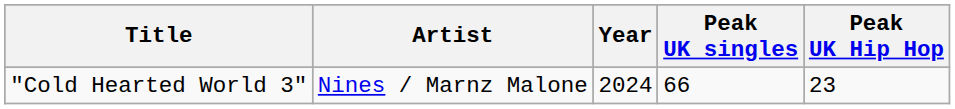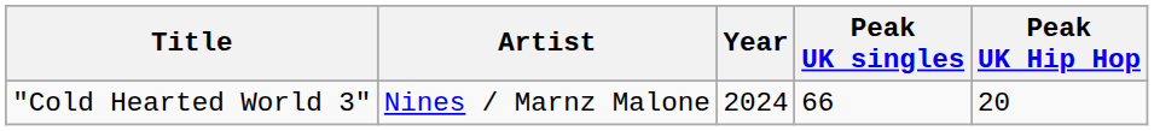"Cold Hearted World 3" | Peak UK Hip Hop: 23 -> 20
